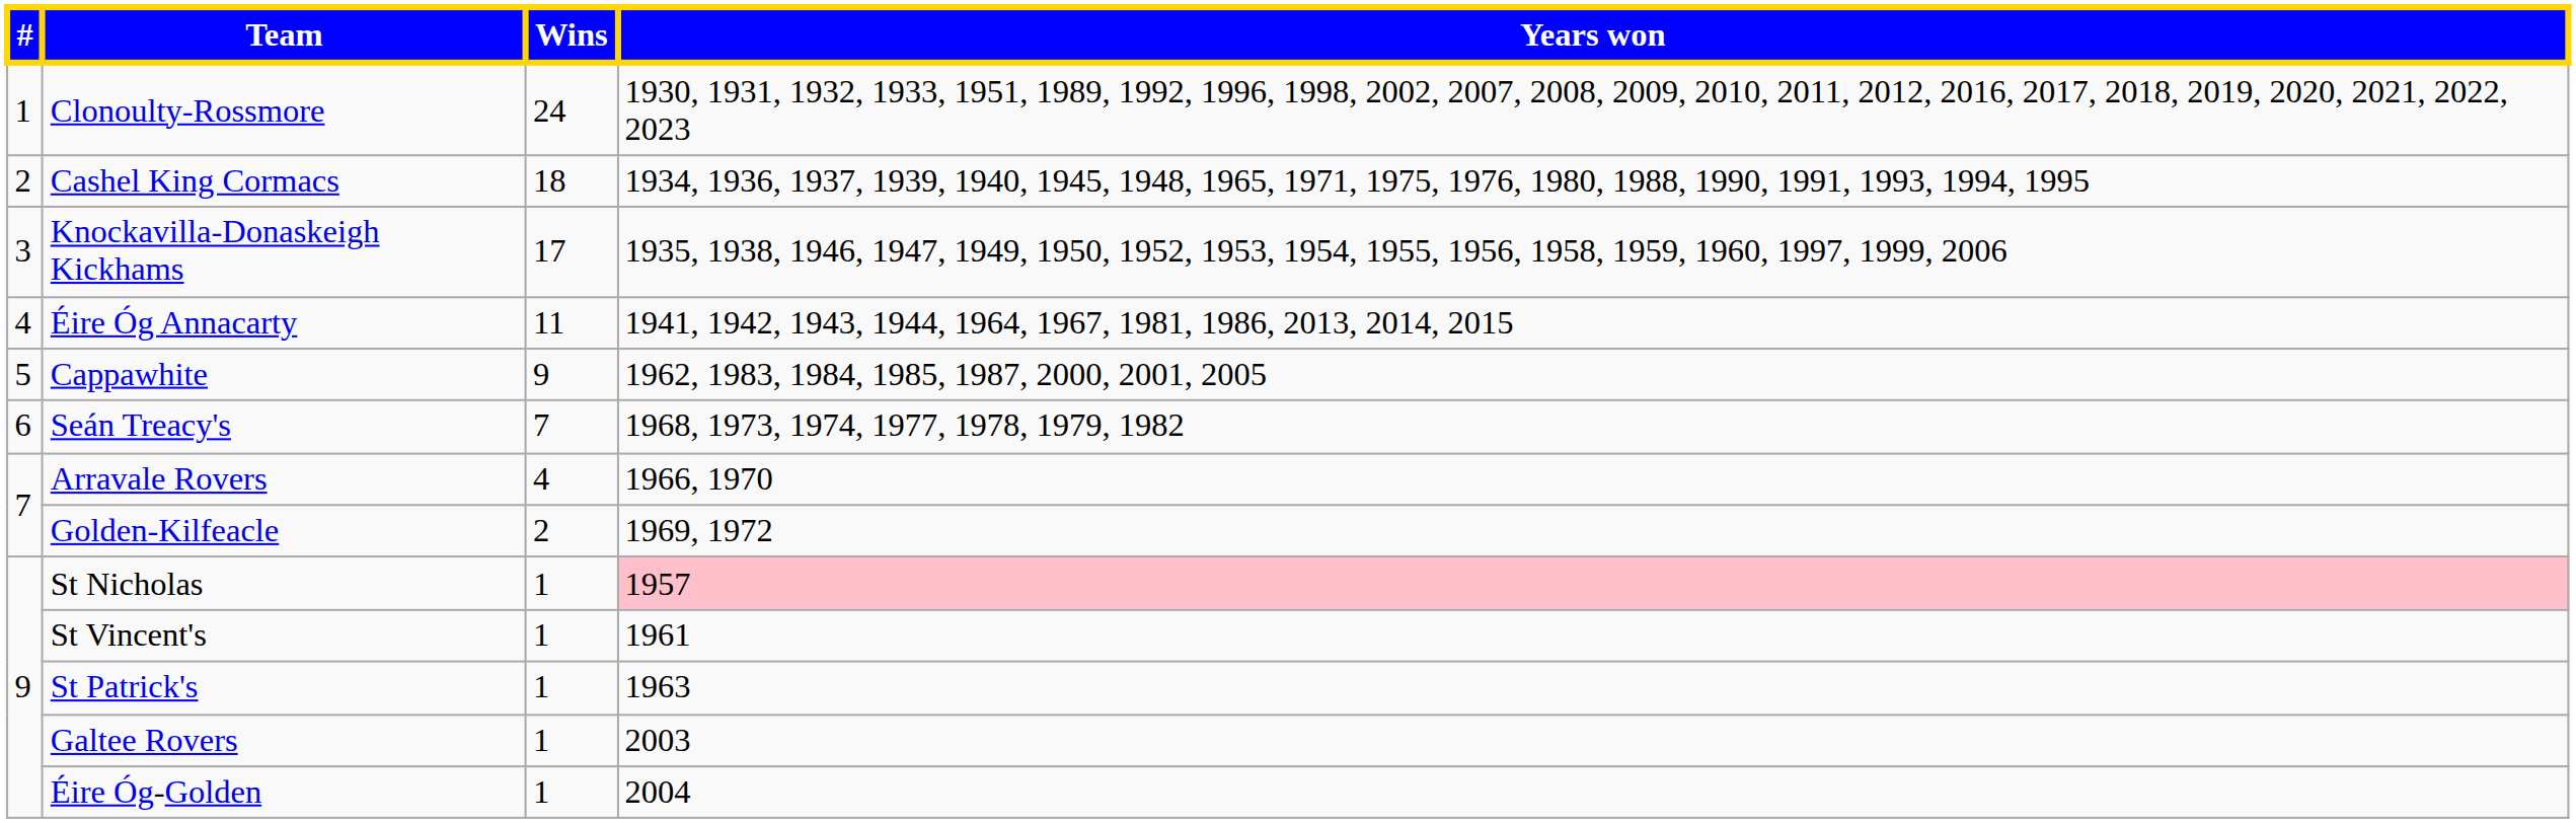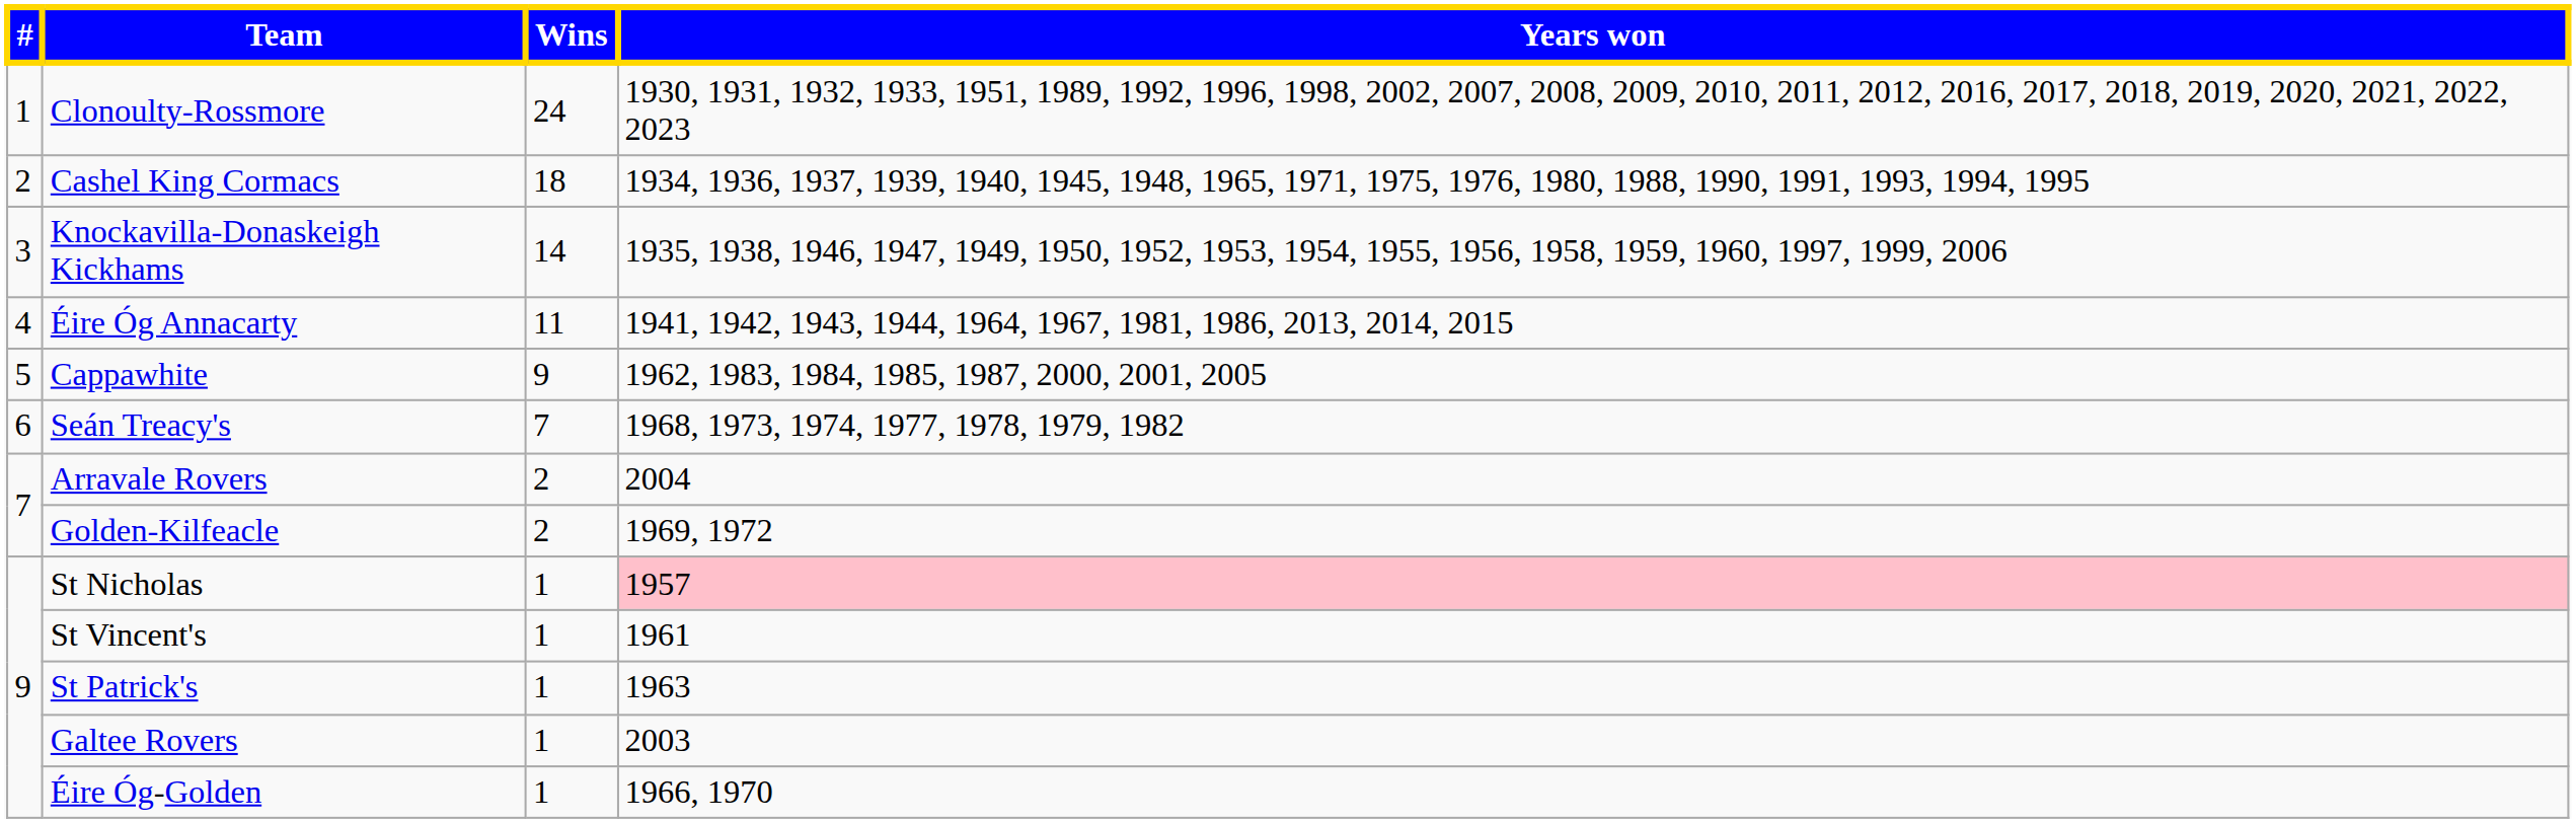Knockavilla-Donaskeigh Kickhams | Wins: 17 -> 14
Arravale Rovers | Wins: 4 -> 2
Arravale Rovers | Years won: 1966, 1970 -> 2004
Éire Óg-Golden | Years won: 2004 -> 1966, 1970
